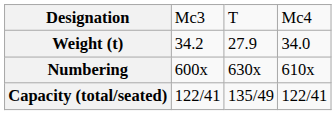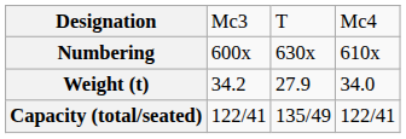rows swapped: Numbering <-> Weight (t)
